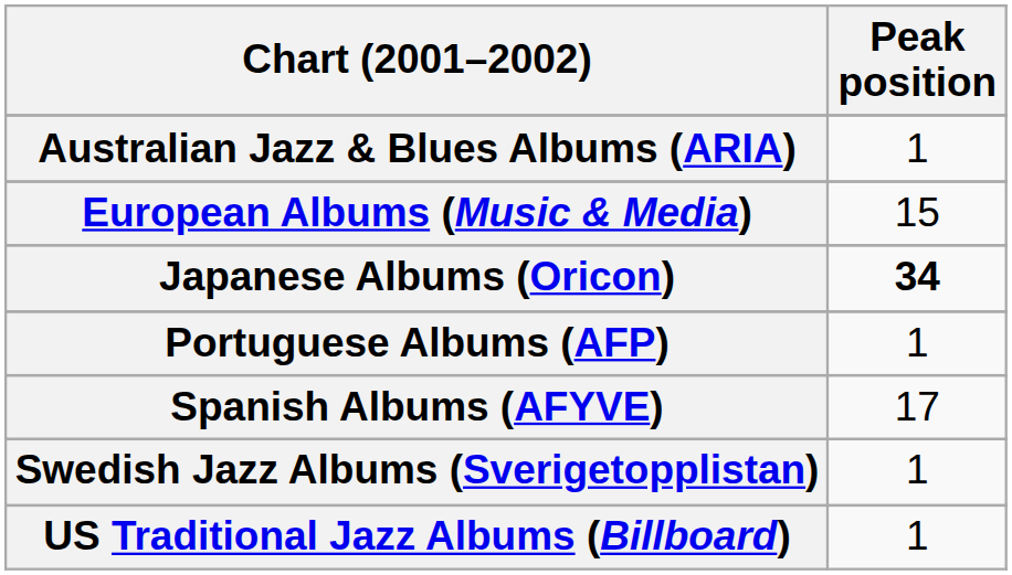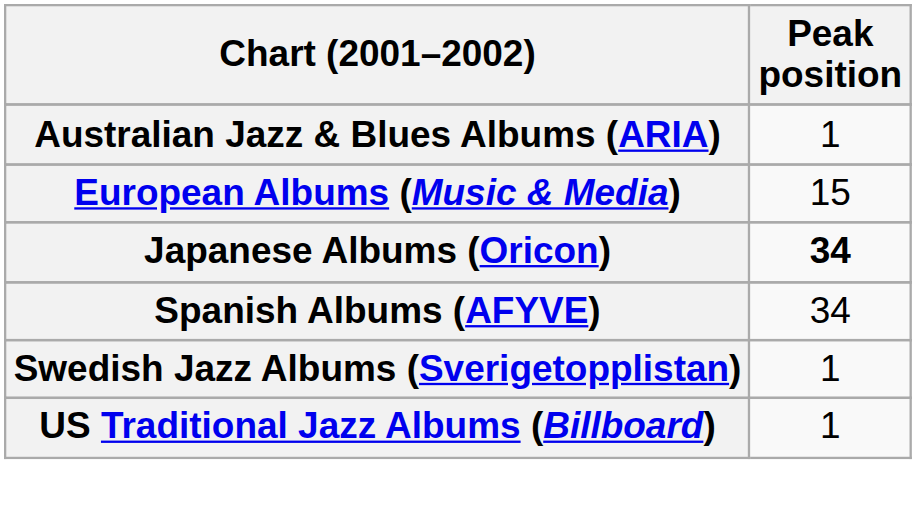- row: Portuguese Albums (AFP) | 1
Spanish Albums (AFYVE) | Peak position: 17 -> 34
